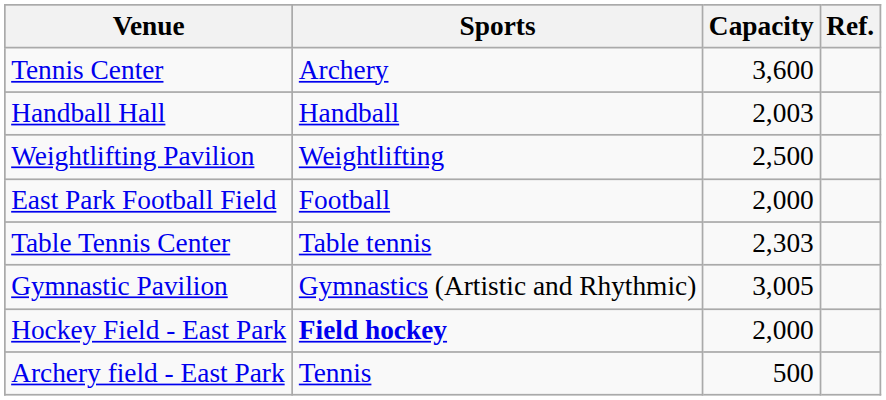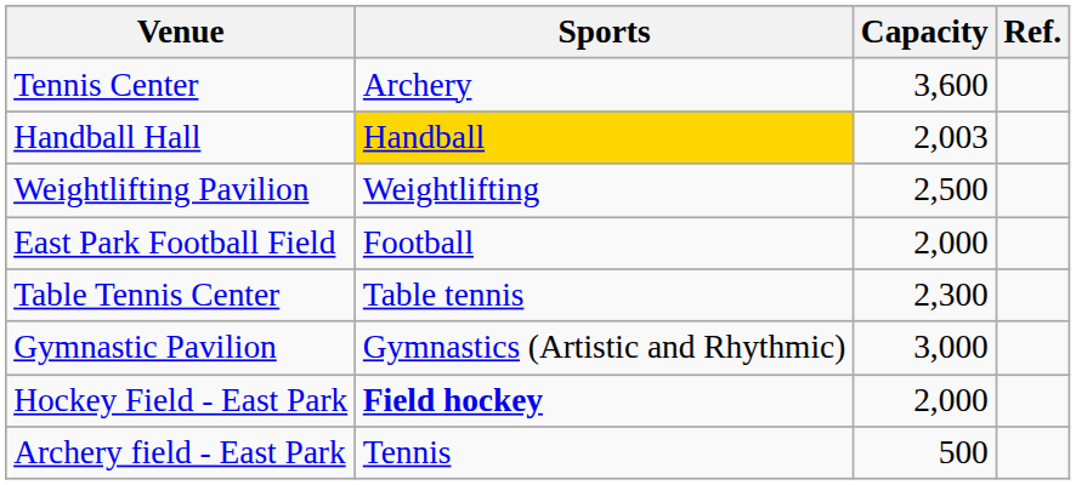Handball Hall | Sports: no background -> gold background
Table Tennis Center | Capacity: 2,303 -> 2,300
Gymnastic Pavilion | Capacity: 3,005 -> 3,000
